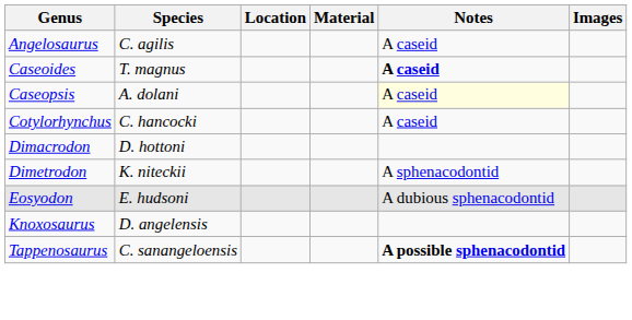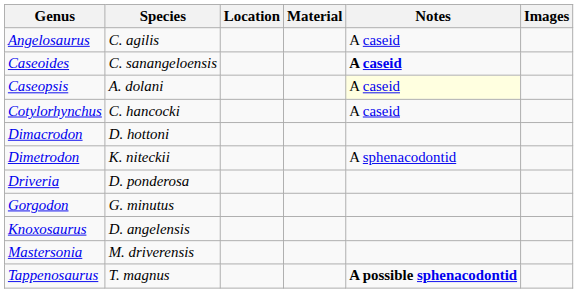Caseoides | Species: T. magnus -> C. sanangeloensis
+ row: Driveria | D. ponderosa
- row: Eosyodon | E. hudsoni | A dubious sphenacodontid
+ row: Gorgodon | G. minutus
+ row: Mastersonia | M. driverensis
Tappenosaurus | Species: C. sanangeloensis -> T. magnus
